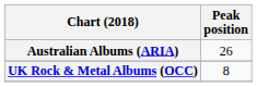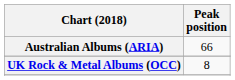Australian Albums (ARIA) | Peak position: 26 -> 66
